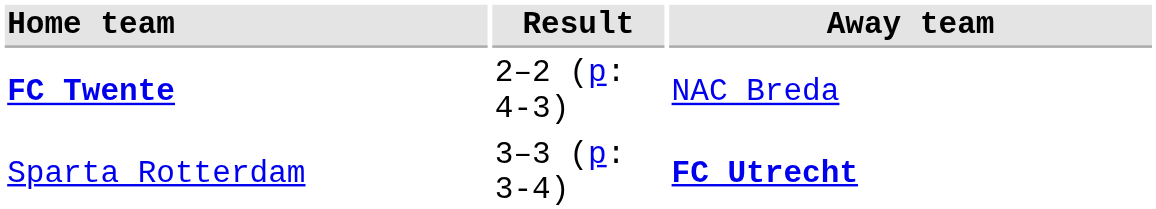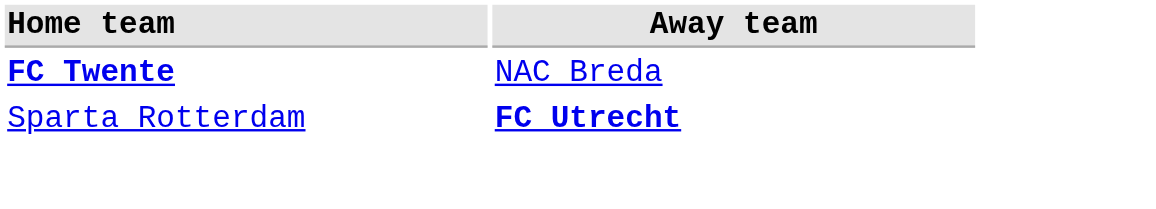- column: Result | 2–2 (p: 4-3) | 3–3 (p: 3-4)
